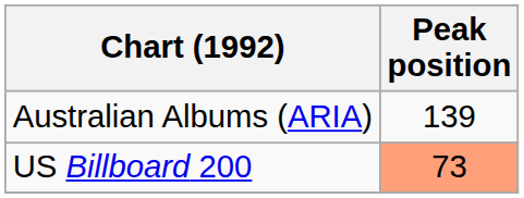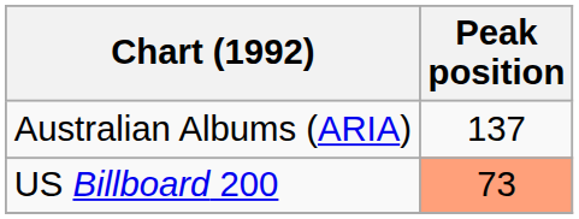Australian Albums (ARIA) | Peak position: 139 -> 137
